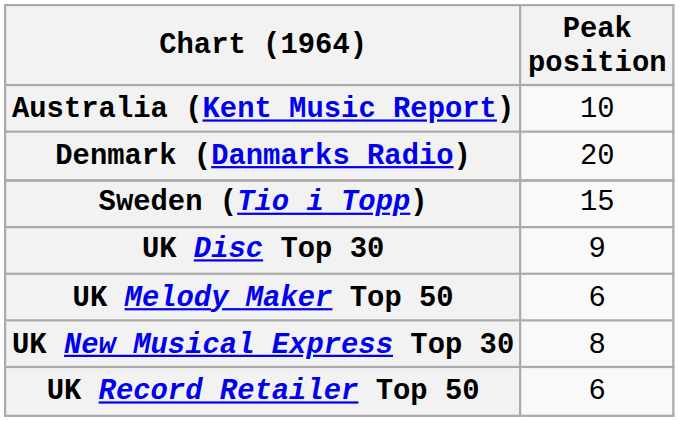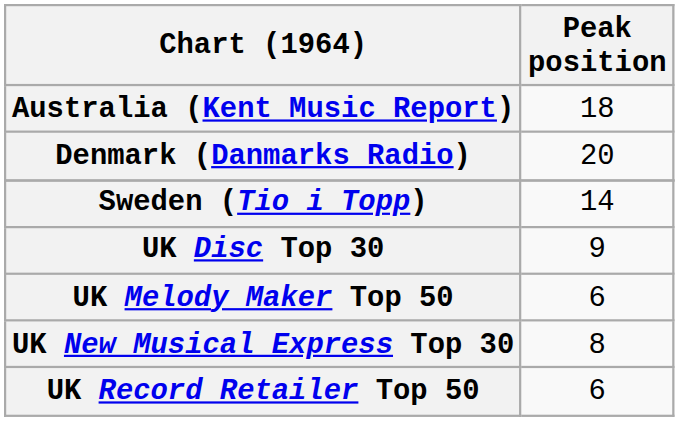Australia (Kent Music Report) | Peak position: 10 -> 18
Sweden (Tio i Topp) | Peak position: 15 -> 14
